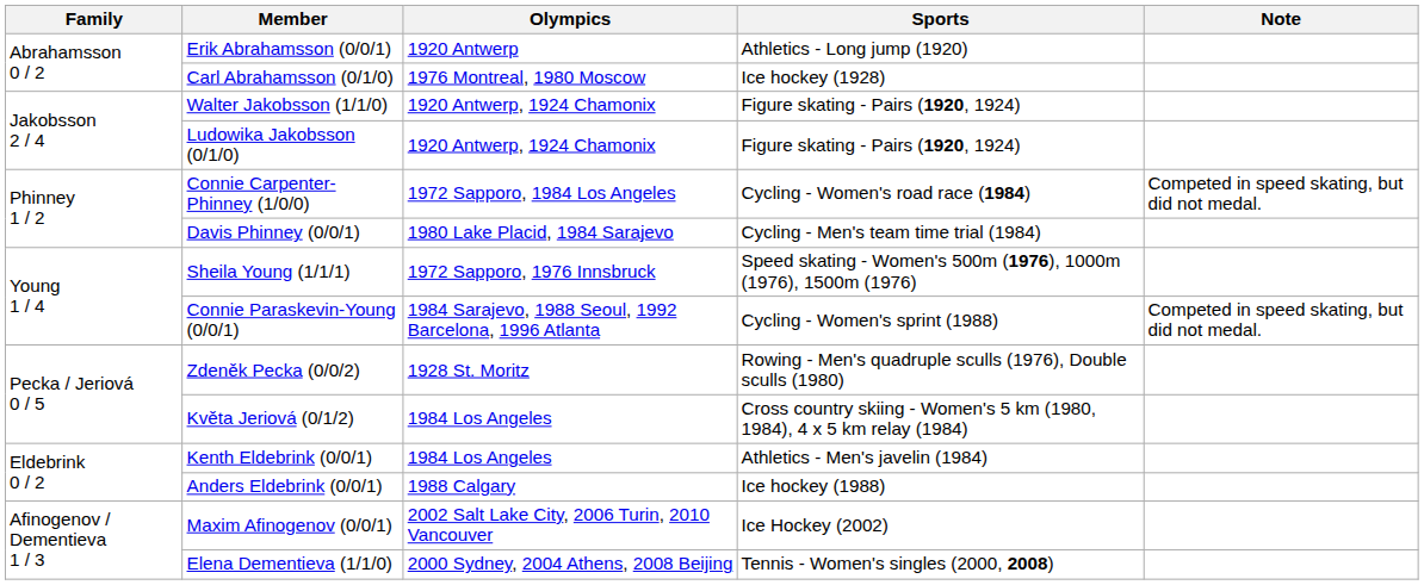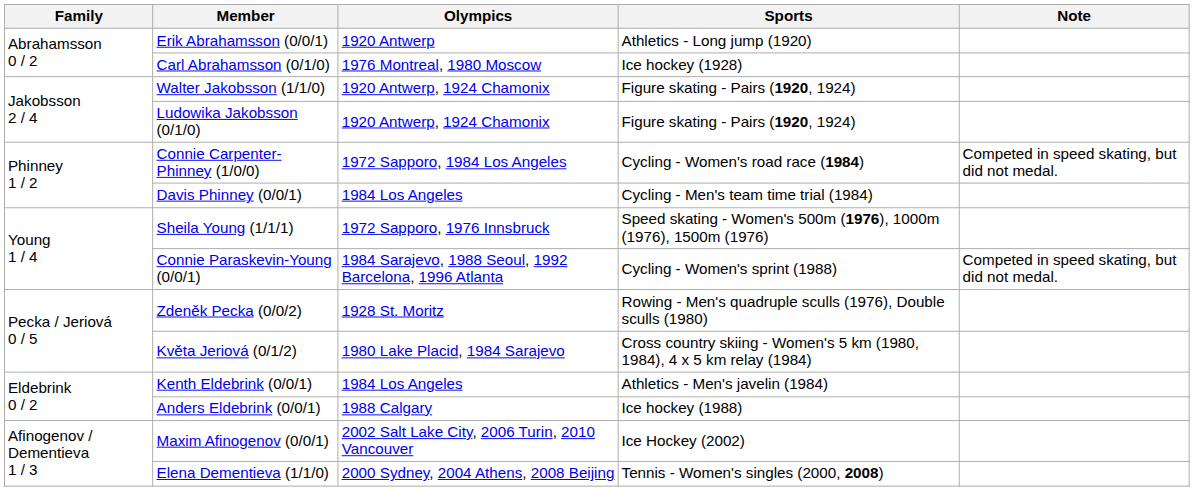Davis Phinney (0/0/1) | Olympics: 1980 Lake Placid, 1984 Sarajevo -> 1984 Los Angeles
Květa Jeriová (0/1/2) | Olympics: 1984 Los Angeles -> 1980 Lake Placid, 1984 Sarajevo
